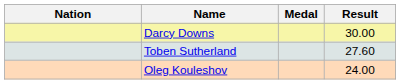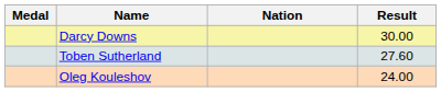columns swapped: Medal <-> Nation
